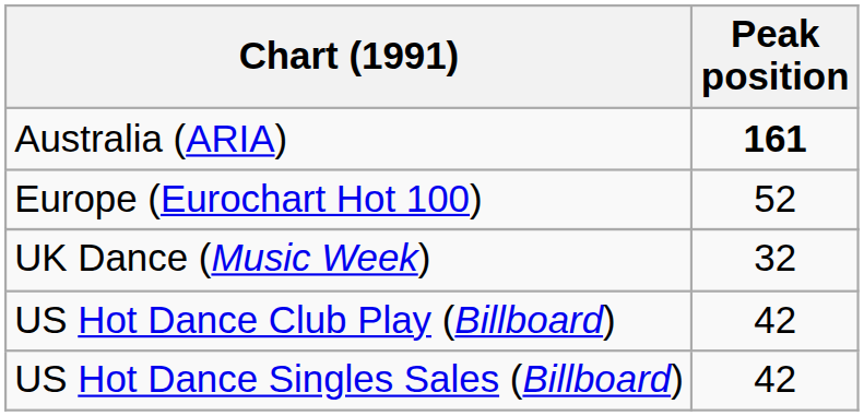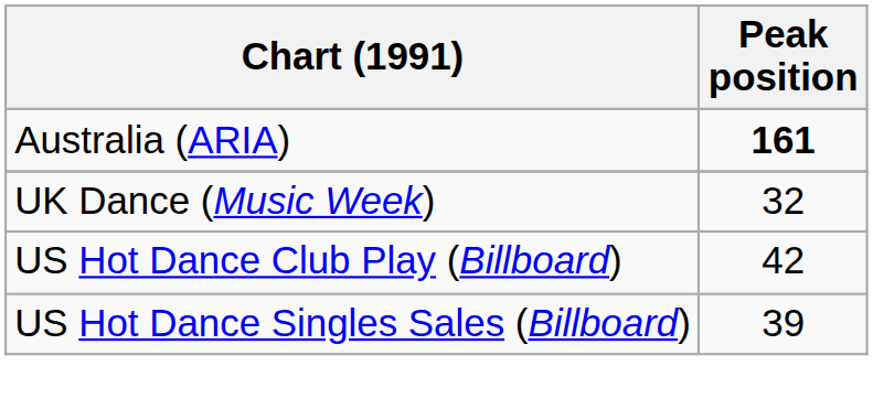- row: Europe (Eurochart Hot 100) | 52
US Hot Dance Singles Sales (Billboard) | Peak position: 42 -> 39
